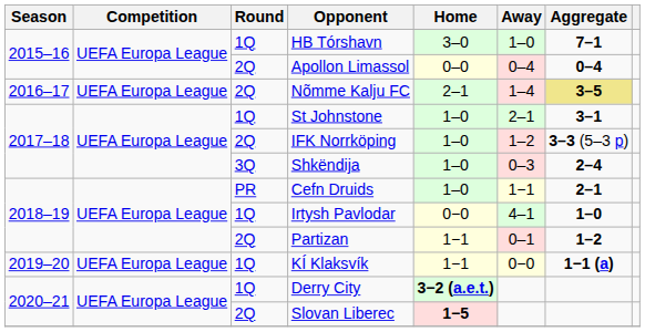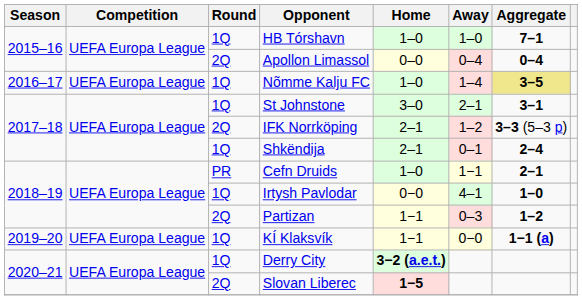HB Tórshavn | Home: 3–0 -> 1–0
Nõmme Kalju FC | Round: 2Q -> 1Q
Nõmme Kalju FC | Home: 2–1 -> 1–0
St Johnstone | Home: 1–0 -> 3–0
IFK Norrköping | Home: 1–0 -> 2–1
Shkëndija | Round: 3Q -> 1Q
Shkëndija | Home: 1–0 -> 2–1
Shkëndija | Away: 0–3 -> 0–1
Partizan | Away: 0–1 -> 0–3
